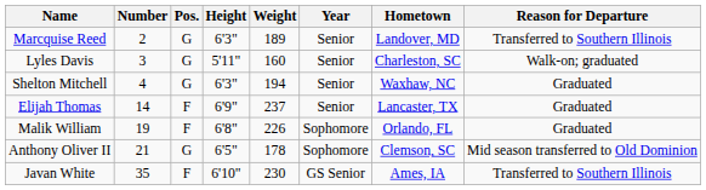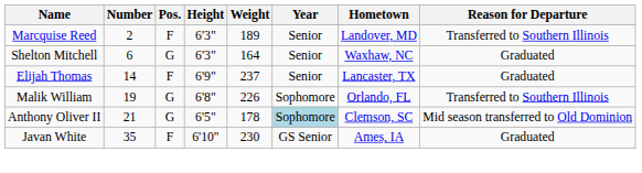Marcquise Reed | Pos.: G -> F
- row: Lyles Davis | 3 | G | 5'11" | 160 | Senior | Charleston, SC | Walk-on; graduated
Shelton Mitchell | Number: 4 -> 6
Shelton Mitchell | Weight: 194 -> 164
Malik William | Pos.: F -> G
Malik William | Reason for Departure: Graduated -> Transferred to Southern Illinois
Anthony Oliver II | Year: no background -> lightblue background
Javan White | Reason for Departure: Transferred to Southern Illinois -> Graduated
